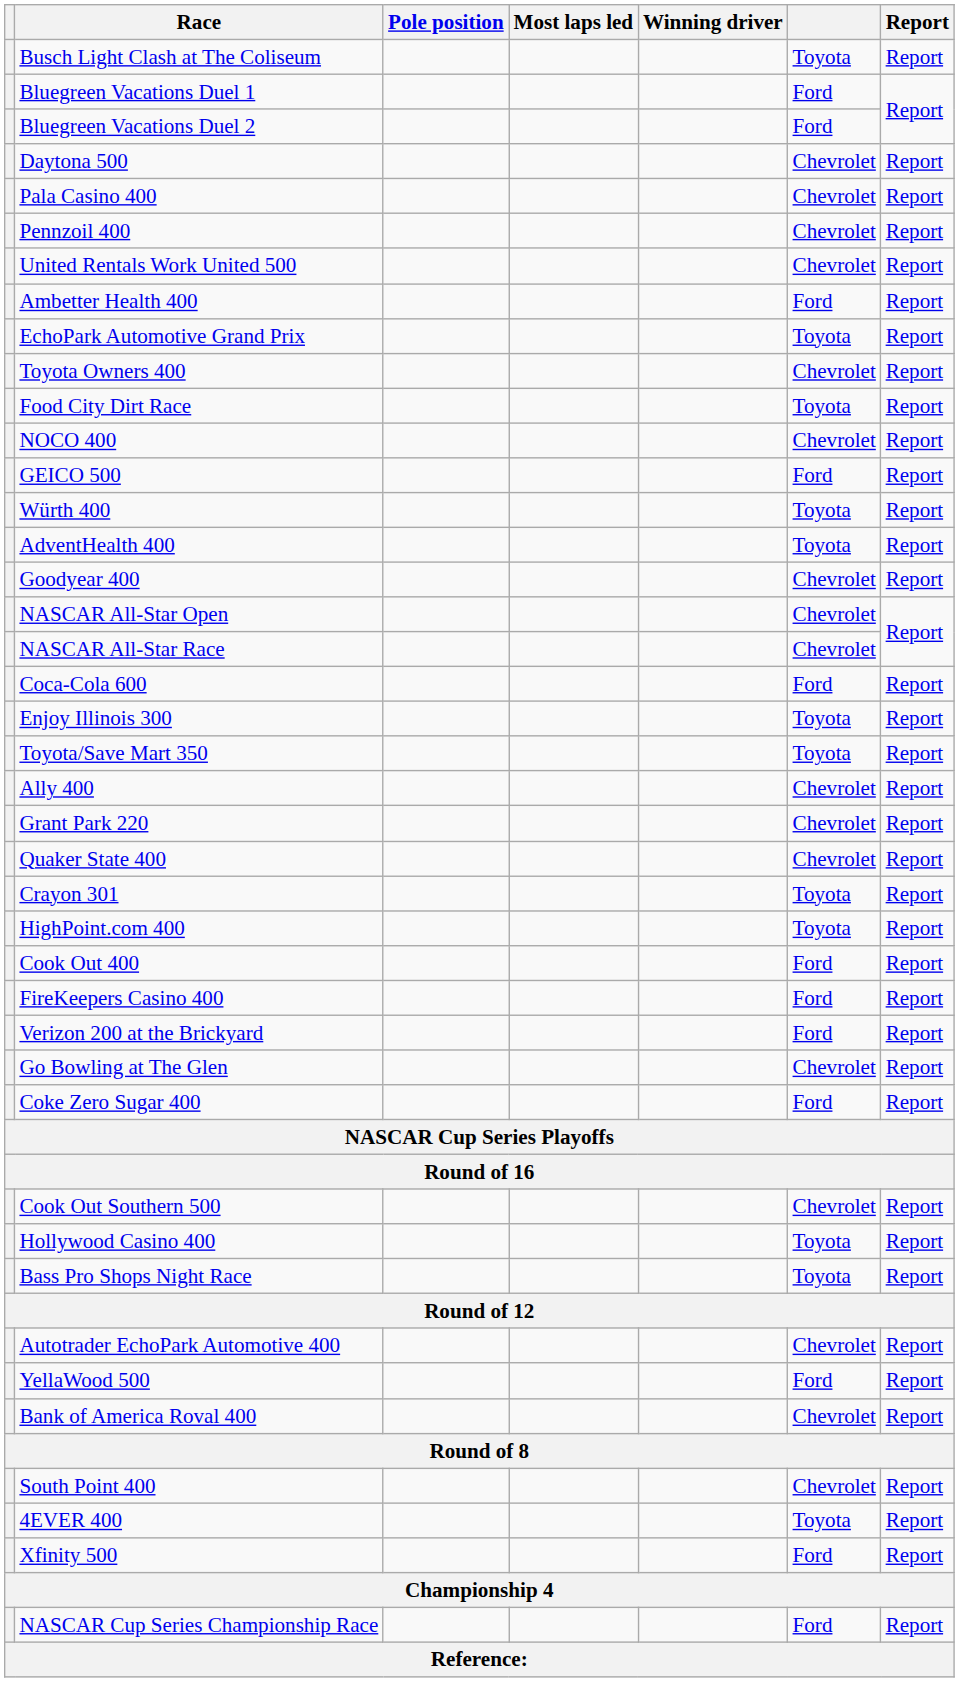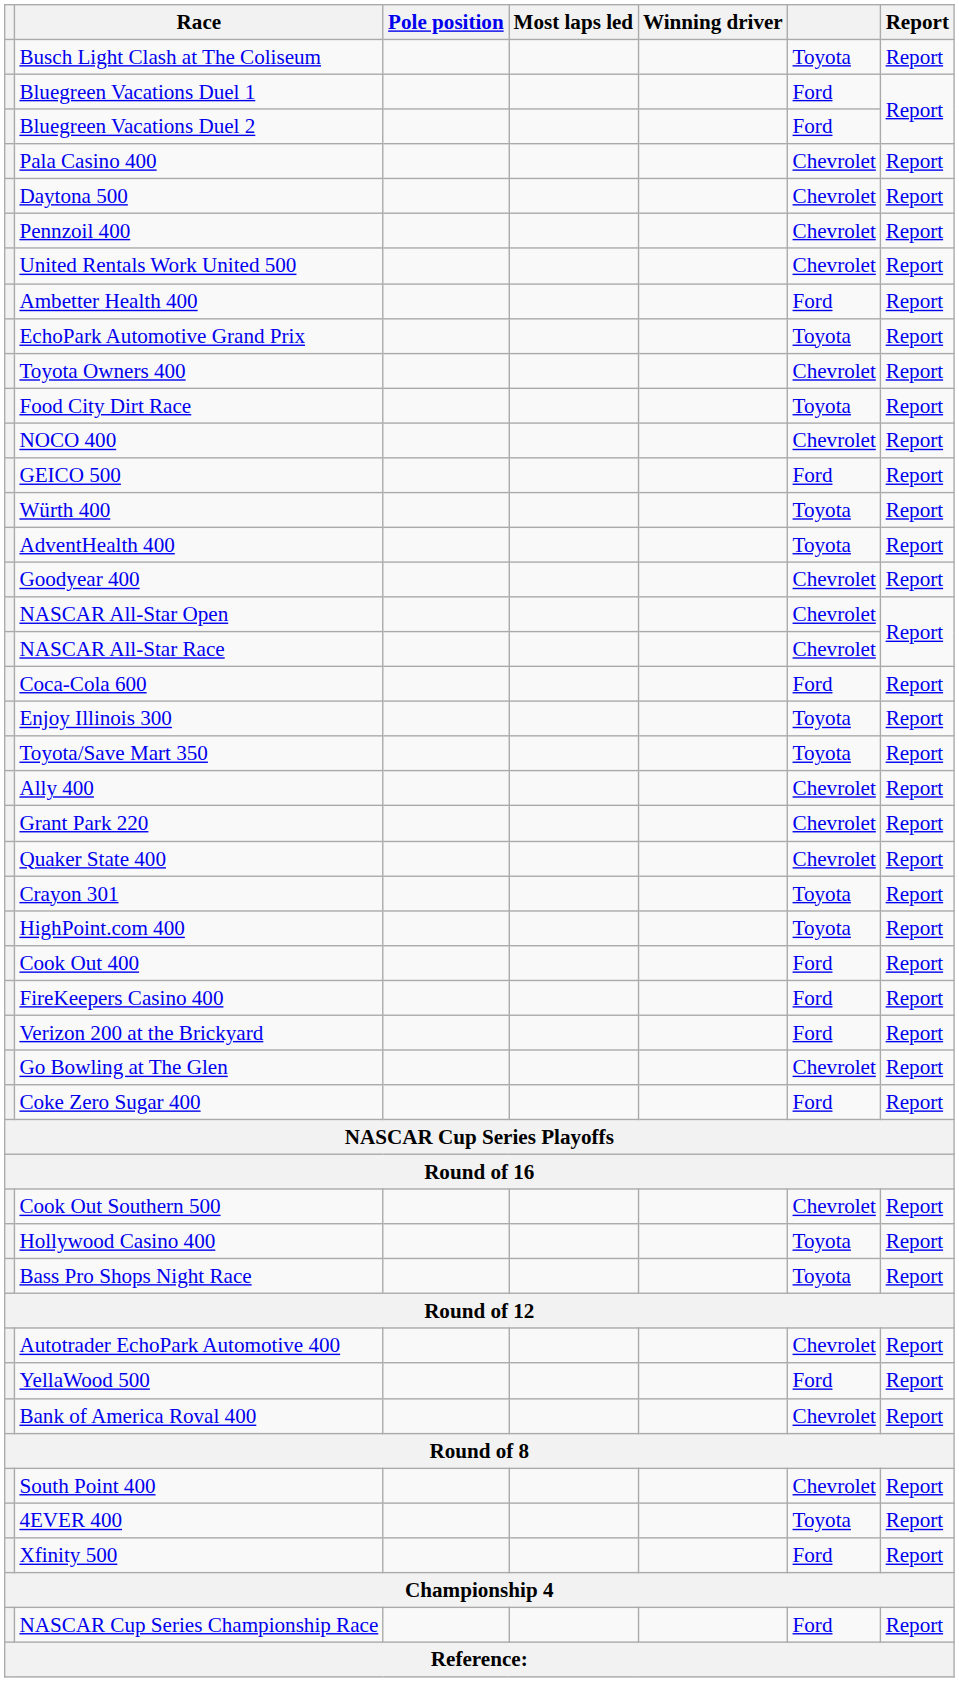rows swapped: Daytona 500 <-> Pala Casino 400
